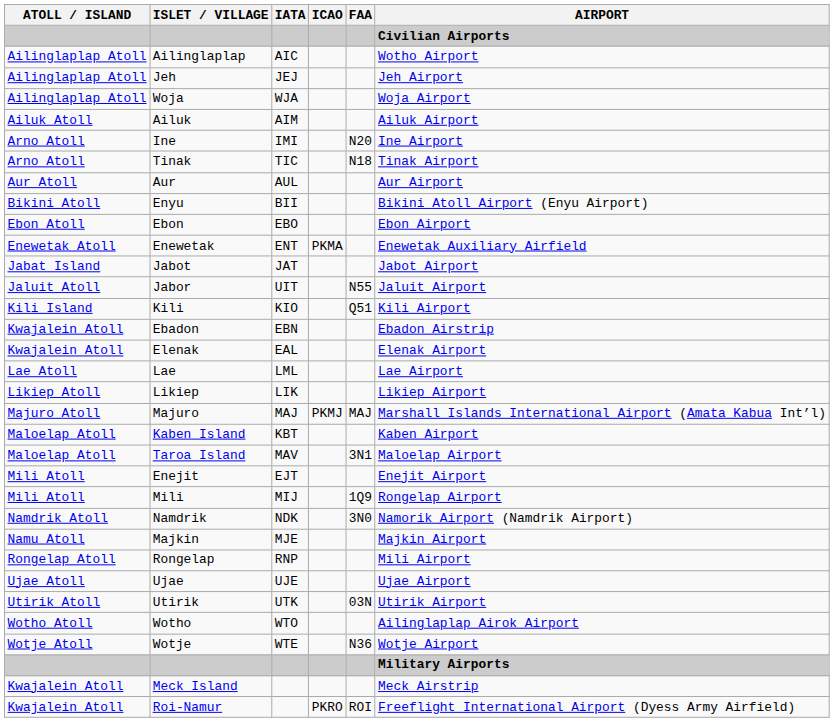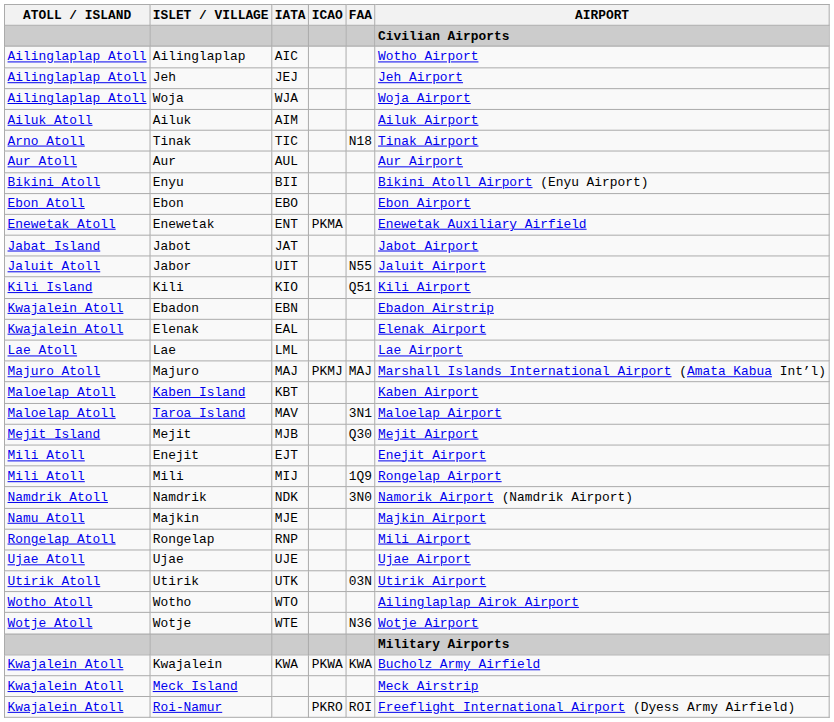- row: Arno Atoll | Ine | IMI | N20 | Ine Airport
- row: Likiep Atoll | Likiep | LIK | Likiep Airport
+ row: Mejit Island | Mejit | MJB | Q30 | Mejit Airport
+ row: Kwajalein Atoll | Kwajalein | KWA | PKWA | KWA | Bucholz Army Airfield
